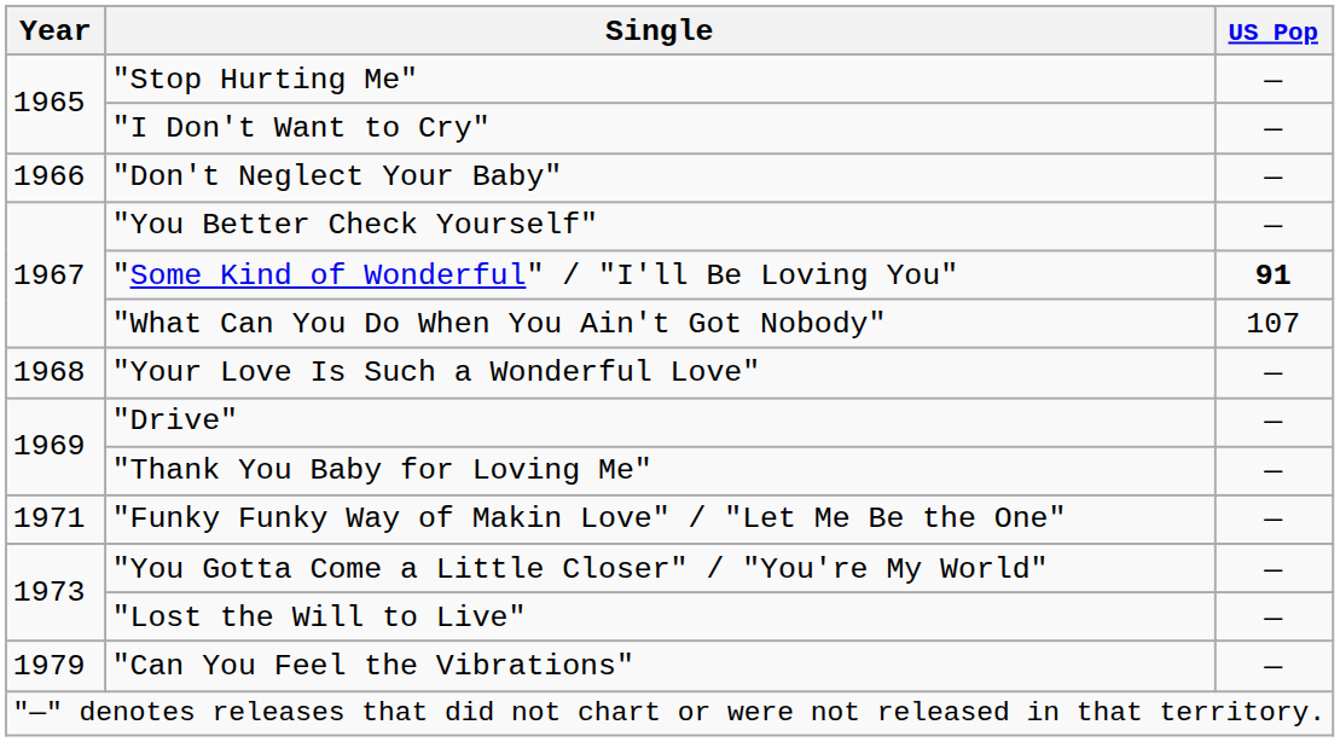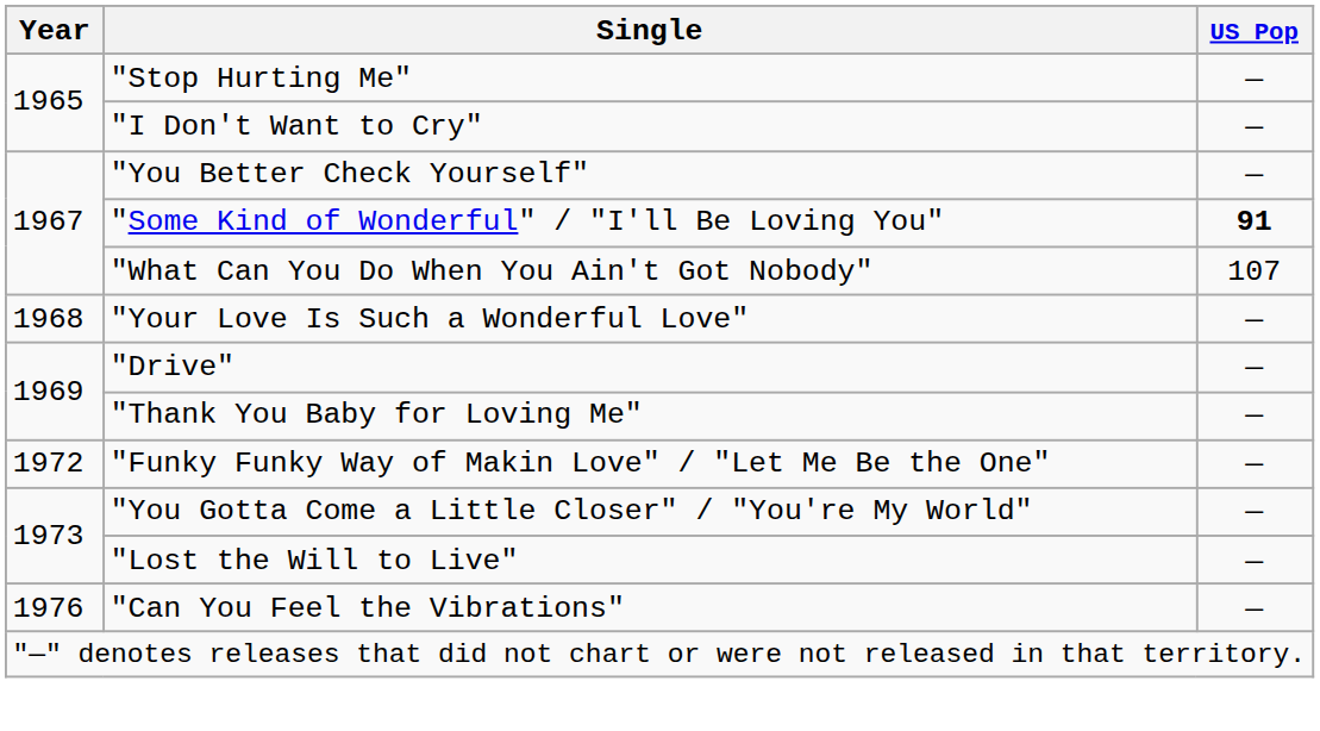- row: 1966 | "Don't Neglect Your Baby" | —
"Funky Funky Way of Makin Love" / "Let Me Be the One" | Year: 1971 -> 1972
"Can You Feel the Vibrations" | Year: 1979 -> 1976
